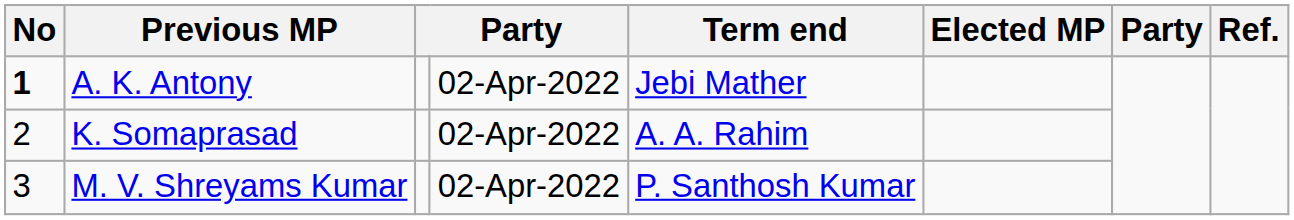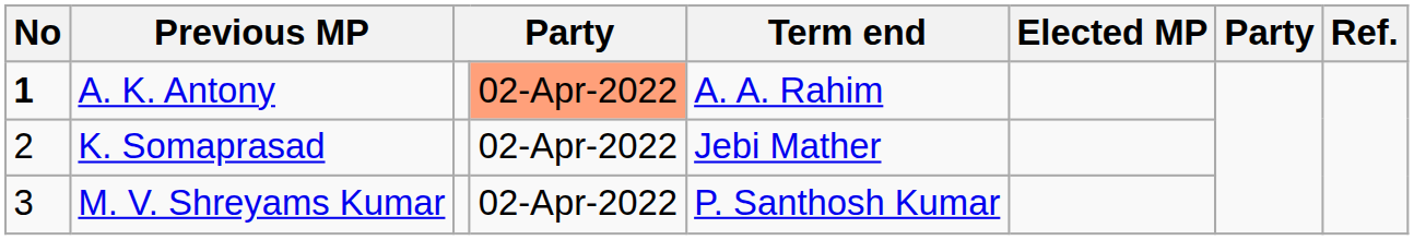A. K. Antony | column 4: no background -> lightsalmon background
A. K. Antony | Term end: Jebi Mather -> A. A. Rahim
K. Somaprasad | Term end: A. A. Rahim -> Jebi Mather
